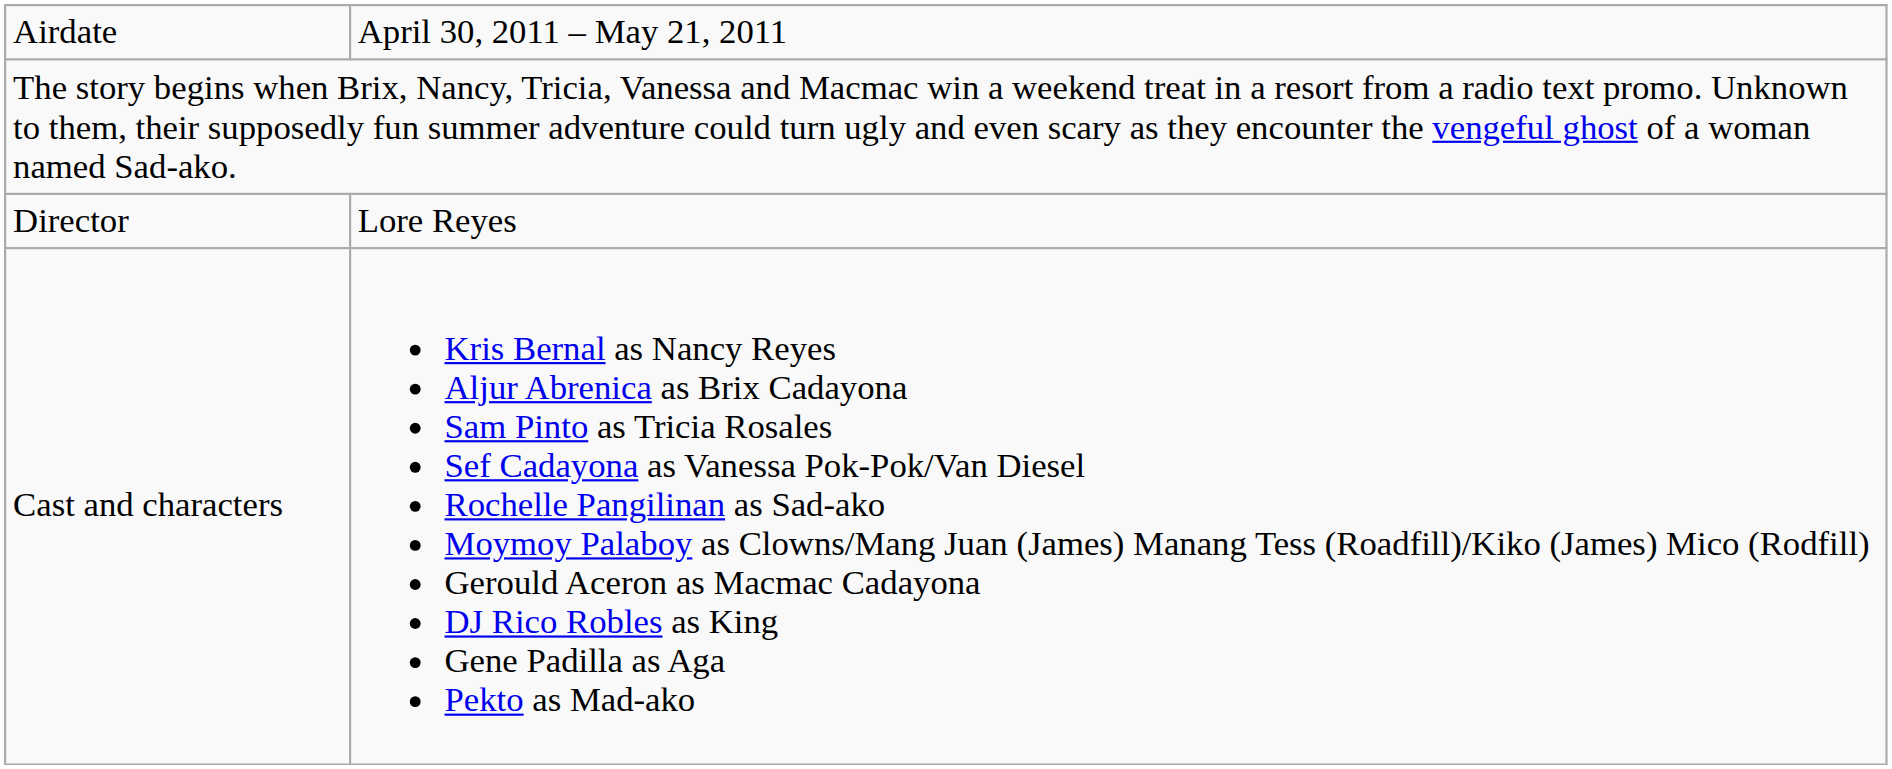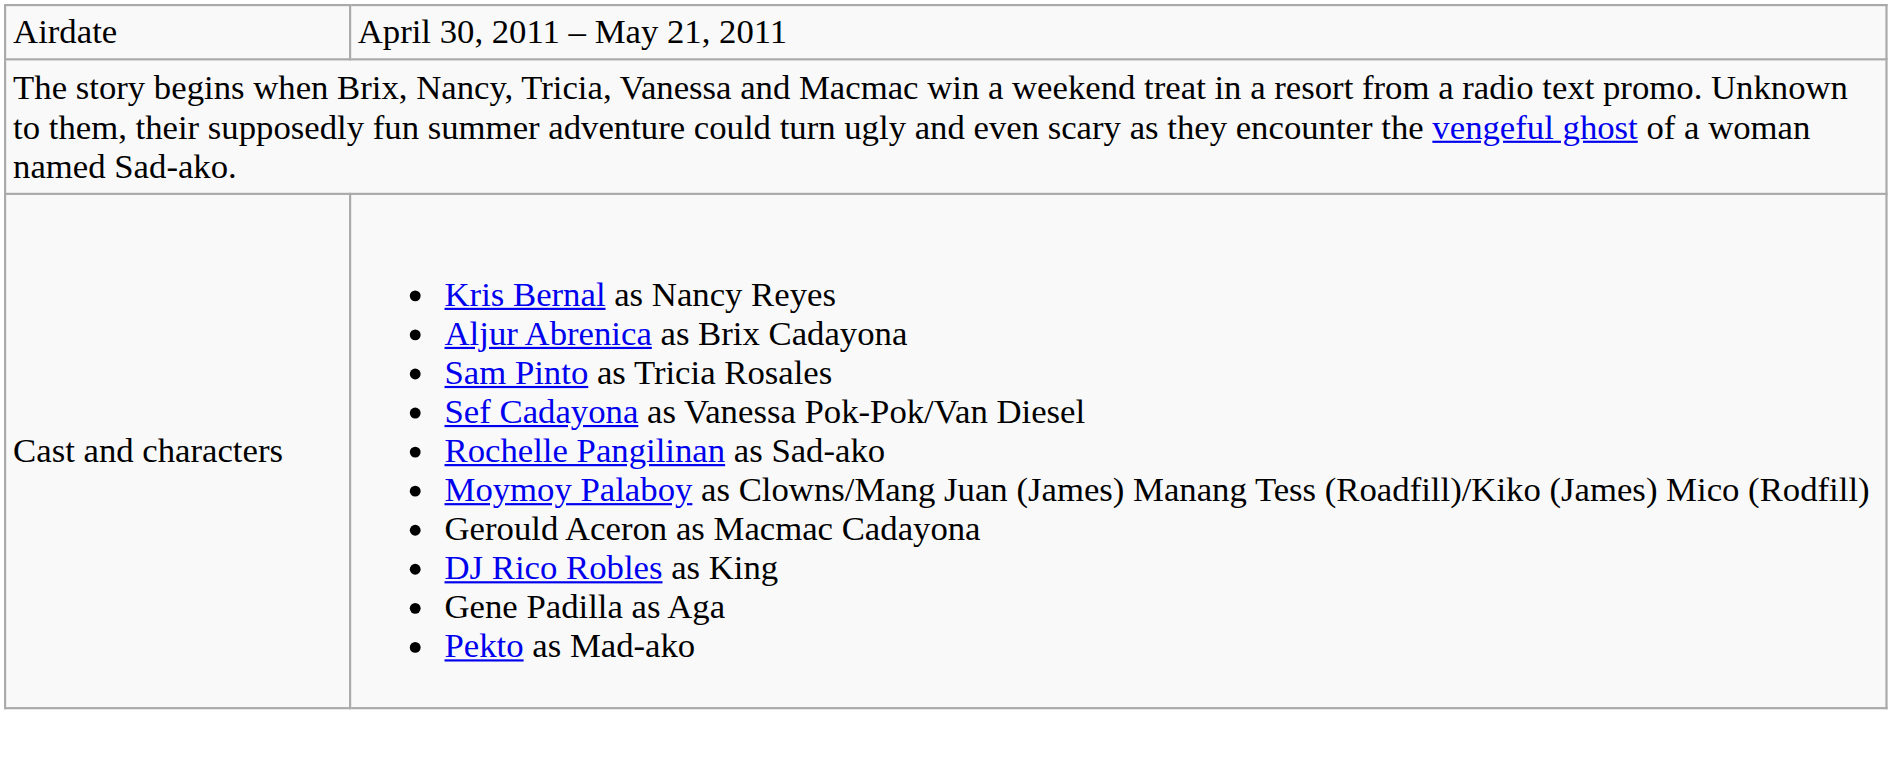- row: Director | Lore Reyes
